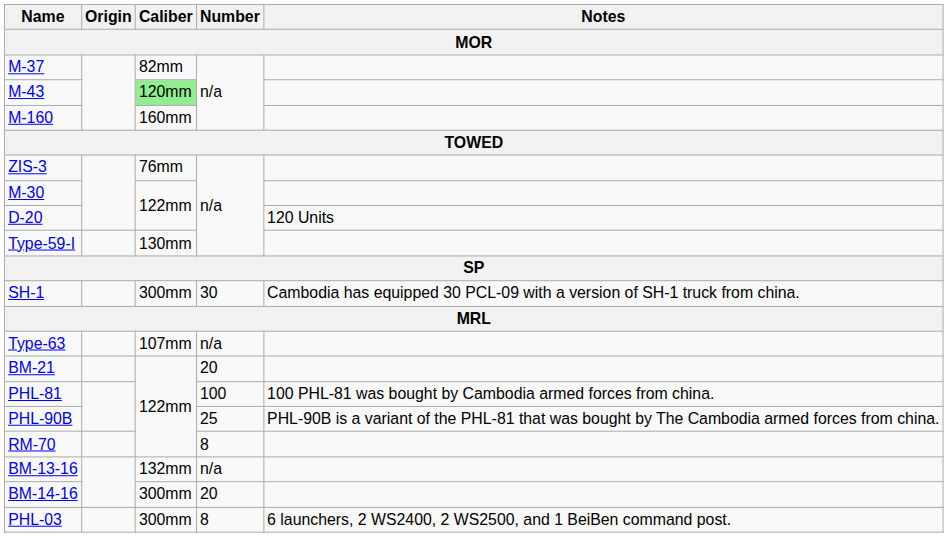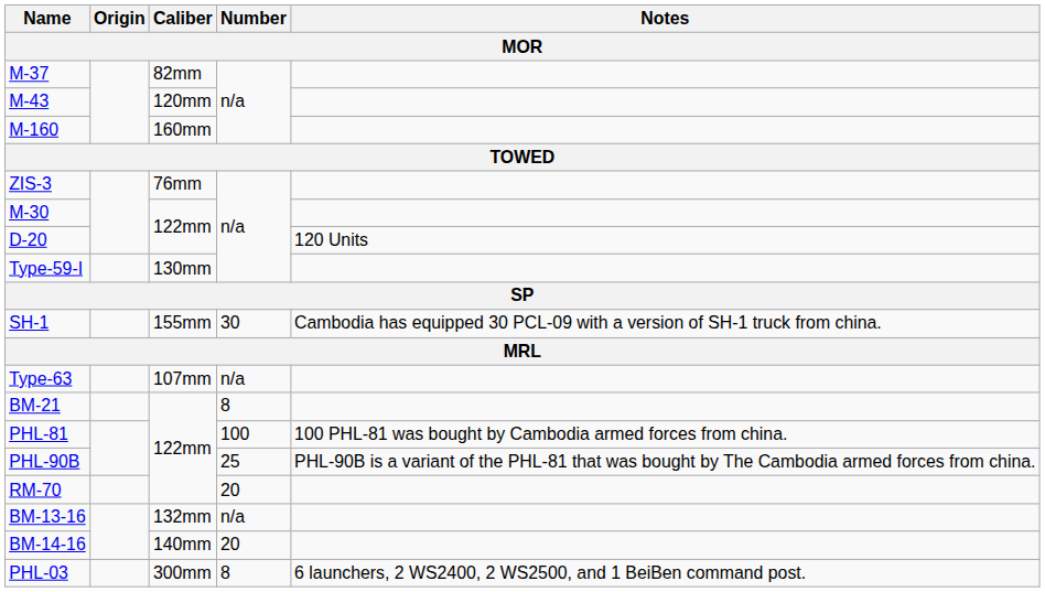M-43 | Caliber: lightgreen background -> no background
SH-1 | Caliber: 300mm -> 155mm
BM-21 | Number: 20 -> 8
RM-70 | Number: 8 -> 20
BM-14-16 | Caliber: 300mm -> 140mm
